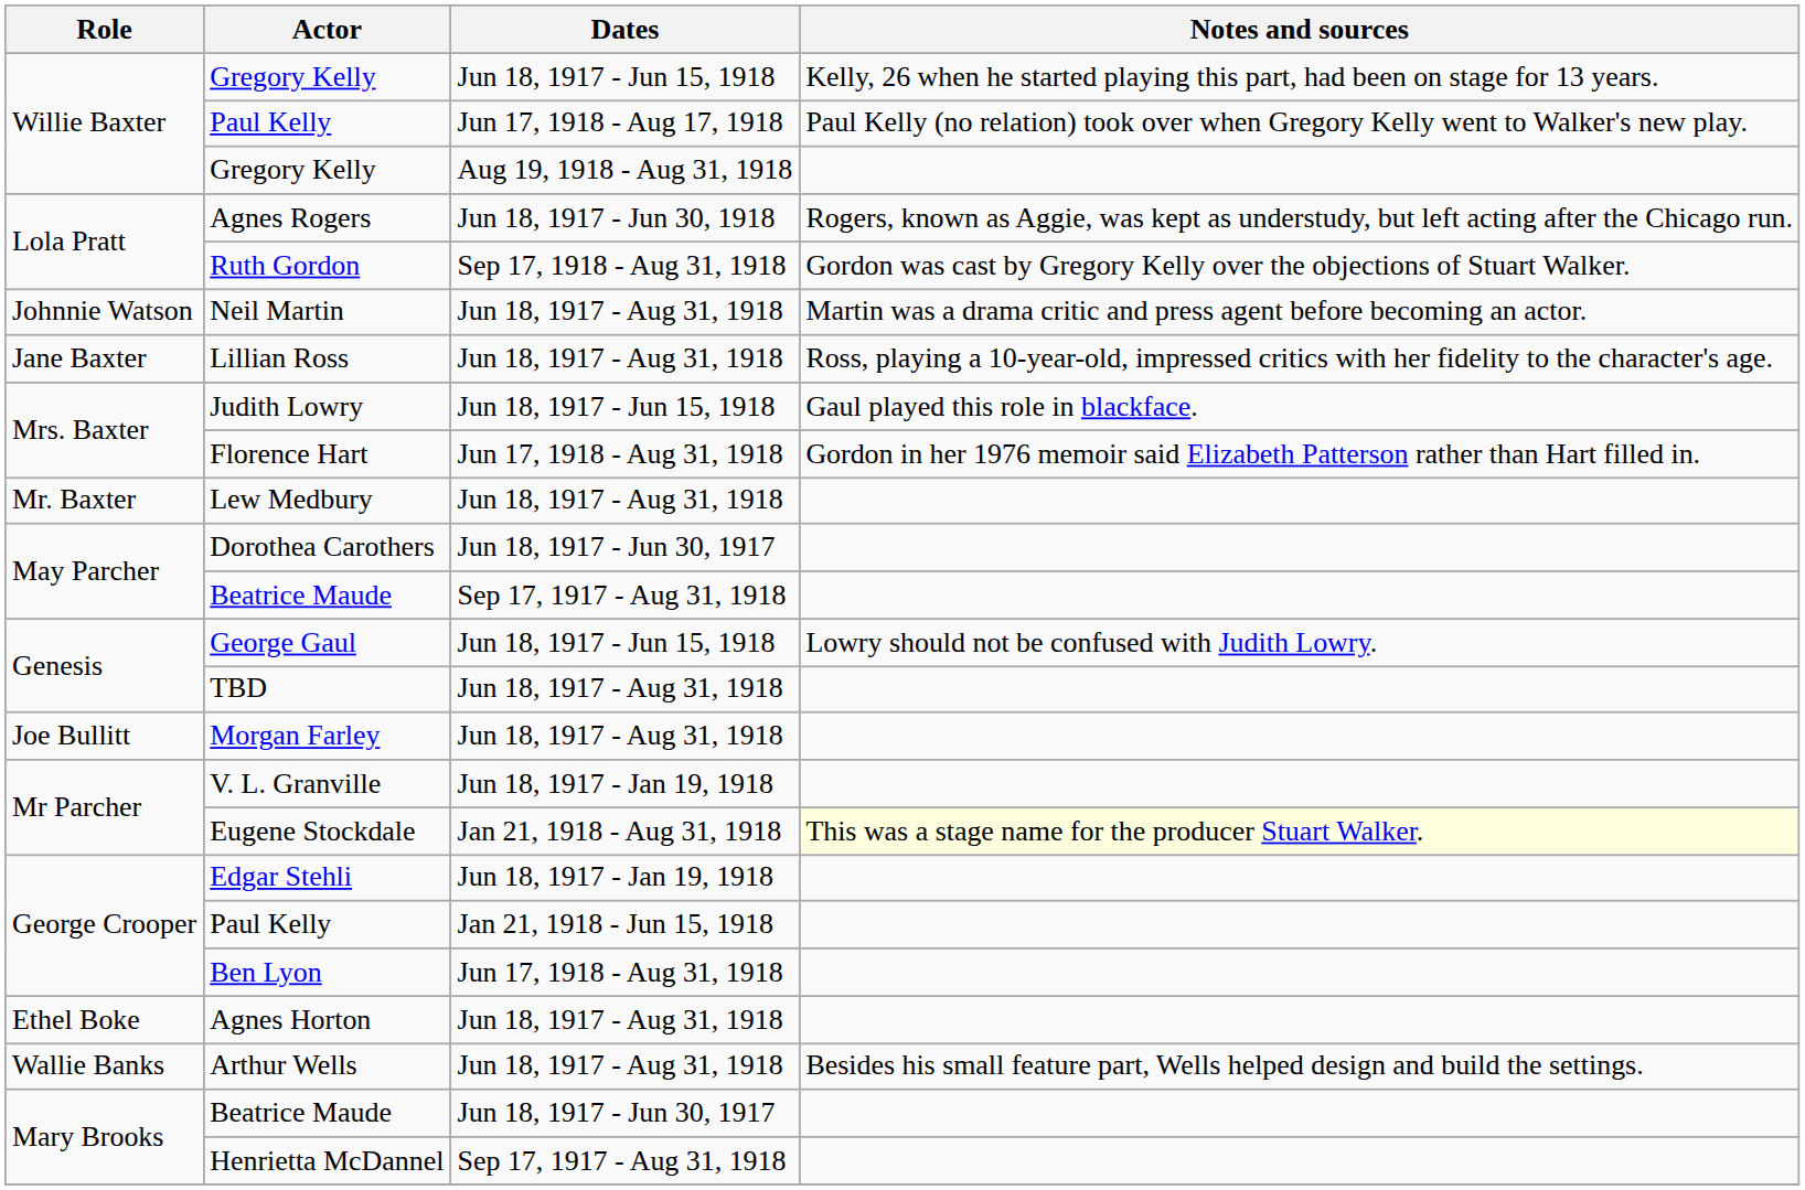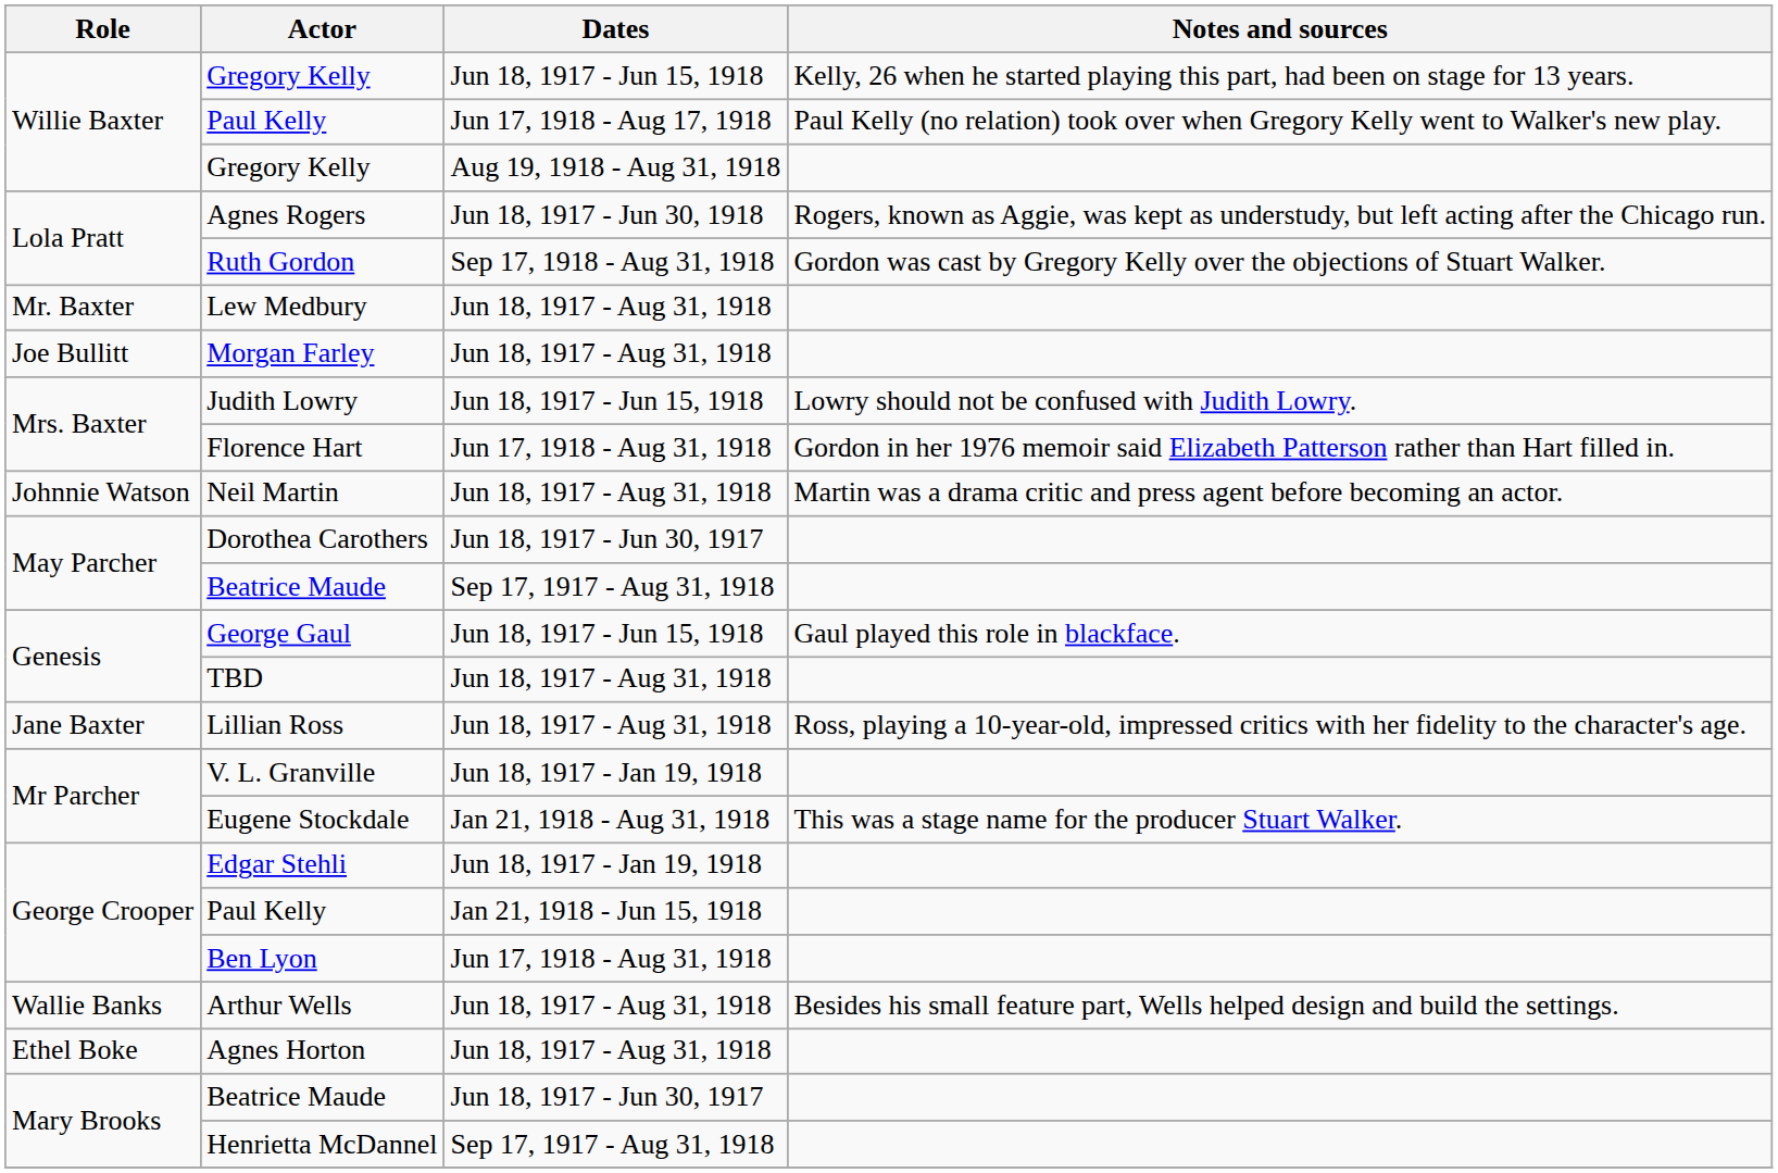rows swapped: Lew Medbury <-> Neil Martin
rows swapped: Lillian Ross <-> Morgan Farley
Judith Lowry | Notes and sources: Gaul played this role in blackface. -> Lowry should not be confused with Judith Lowry.
George Gaul | Notes and sources: Lowry should not be confused with Judith Lowry. -> Gaul played this role in blackface.
Eugene Stockdale | Notes and sources: lightyellow background -> no background
rows swapped: Agnes Horton <-> Arthur Wells
